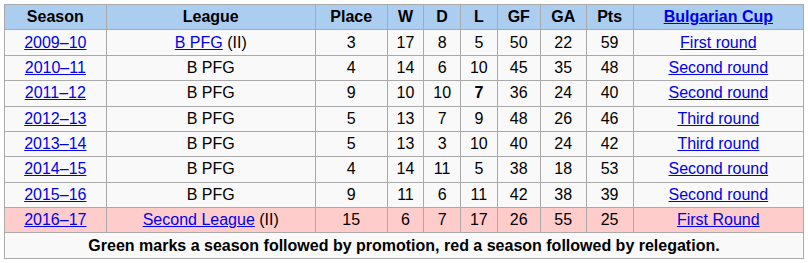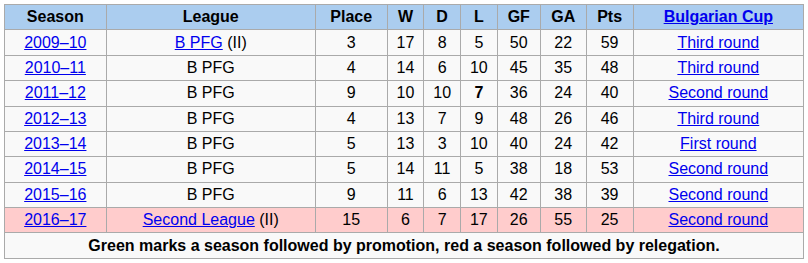2009–10 | Bulgarian Cup: First round -> Third round
2010–11 | Bulgarian Cup: Second round -> Third round
2012–13 | Place: 5 -> 4
2013–14 | Bulgarian Cup: Third round -> First round
2014–15 | Place: 4 -> 5
2015–16 | L: 11 -> 13
2016–17 | Bulgarian Cup: First Round -> Second round
